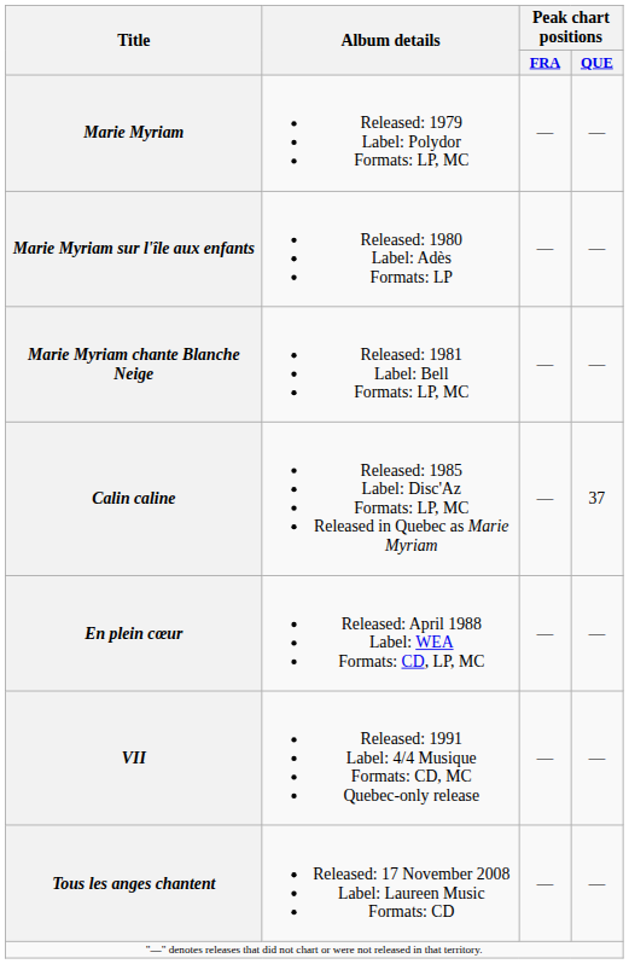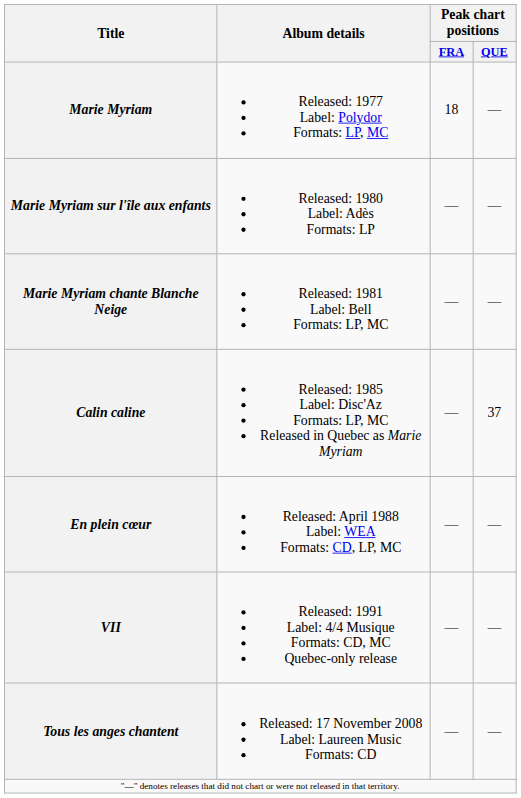+ row: Marie Myriam | Released: 1977 Label: Polydor Formats: LP, MC | 18 | —
- row: Marie Myriam | Released: 1979 Label: Polydor Formats: LP, MC | — | —
